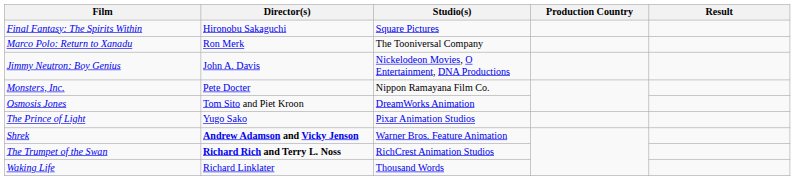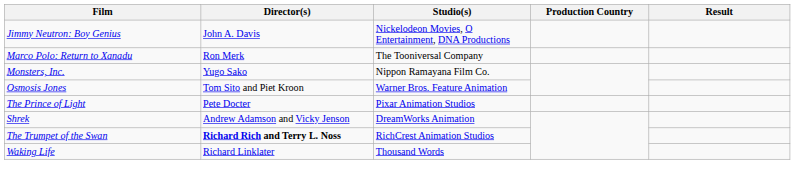- row: Final Fantasy: The Spirits Within | Hironobu Sakaguchi | Square Pictures
rows swapped: Jimmy Neutron: Boy Genius <-> Marco Polo: Return to Xanadu
Monsters, Inc. | Director(s): Pete Docter -> Yugo Sako
Osmosis Jones | Studio(s): DreamWorks Animation -> Warner Bros. Feature Animation
The Prince of Light | Director(s): Yugo Sako -> Pete Docter
Shrek | Director(s): bold -> normal
Shrek | Studio(s): Warner Bros. Feature Animation -> DreamWorks Animation
